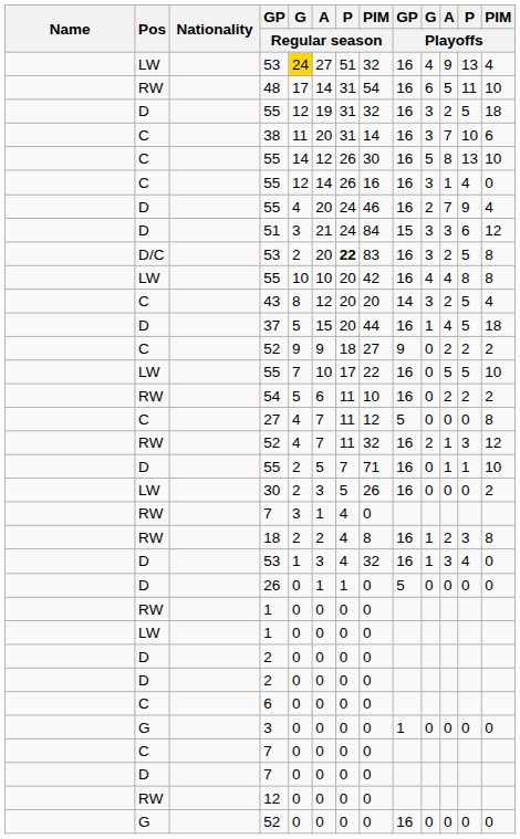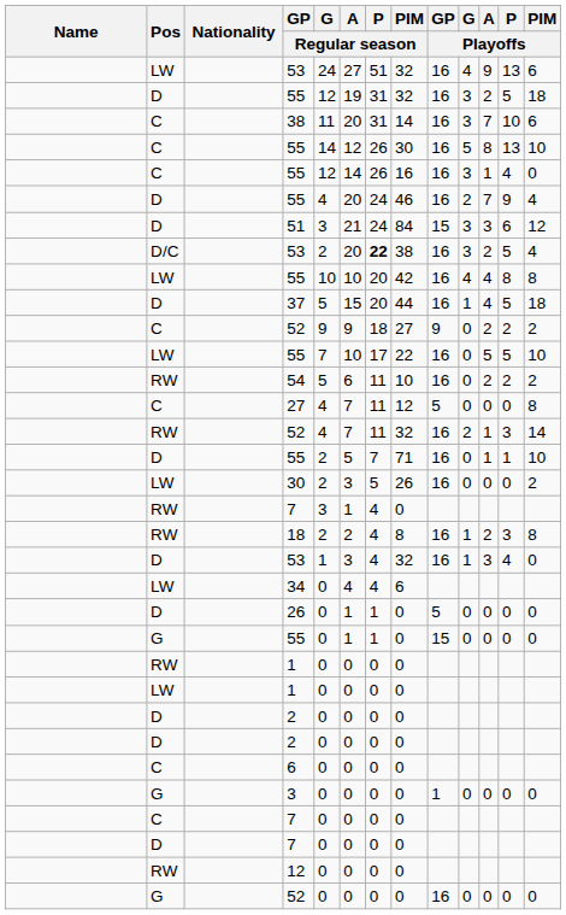LW / 53 | G / Regular season: gold background -> no background
LW / 53 | PIM / Playoffs: 4 -> 6
- row: RW | 48 | 17 | 14 | 31 | 54 | 16 | 6 | 5 | 11 | 10
D/C / 53 | PIM / Regular season: 83 -> 38
D/C / 53 | PIM / Playoffs: 8 -> 4
- row: C | 43 | 8 | 12 | 20 | 20 | 14 | 3 | 2 | 5 | 4
RW / 52 | PIM / Playoffs: 12 -> 14
+ row: LW | 34 | 0 | 4 | 4 | 6
+ row: G | 55 | 0 | 1 | 1 | 0 | 15 | 0 | 0 | 0 | 0
